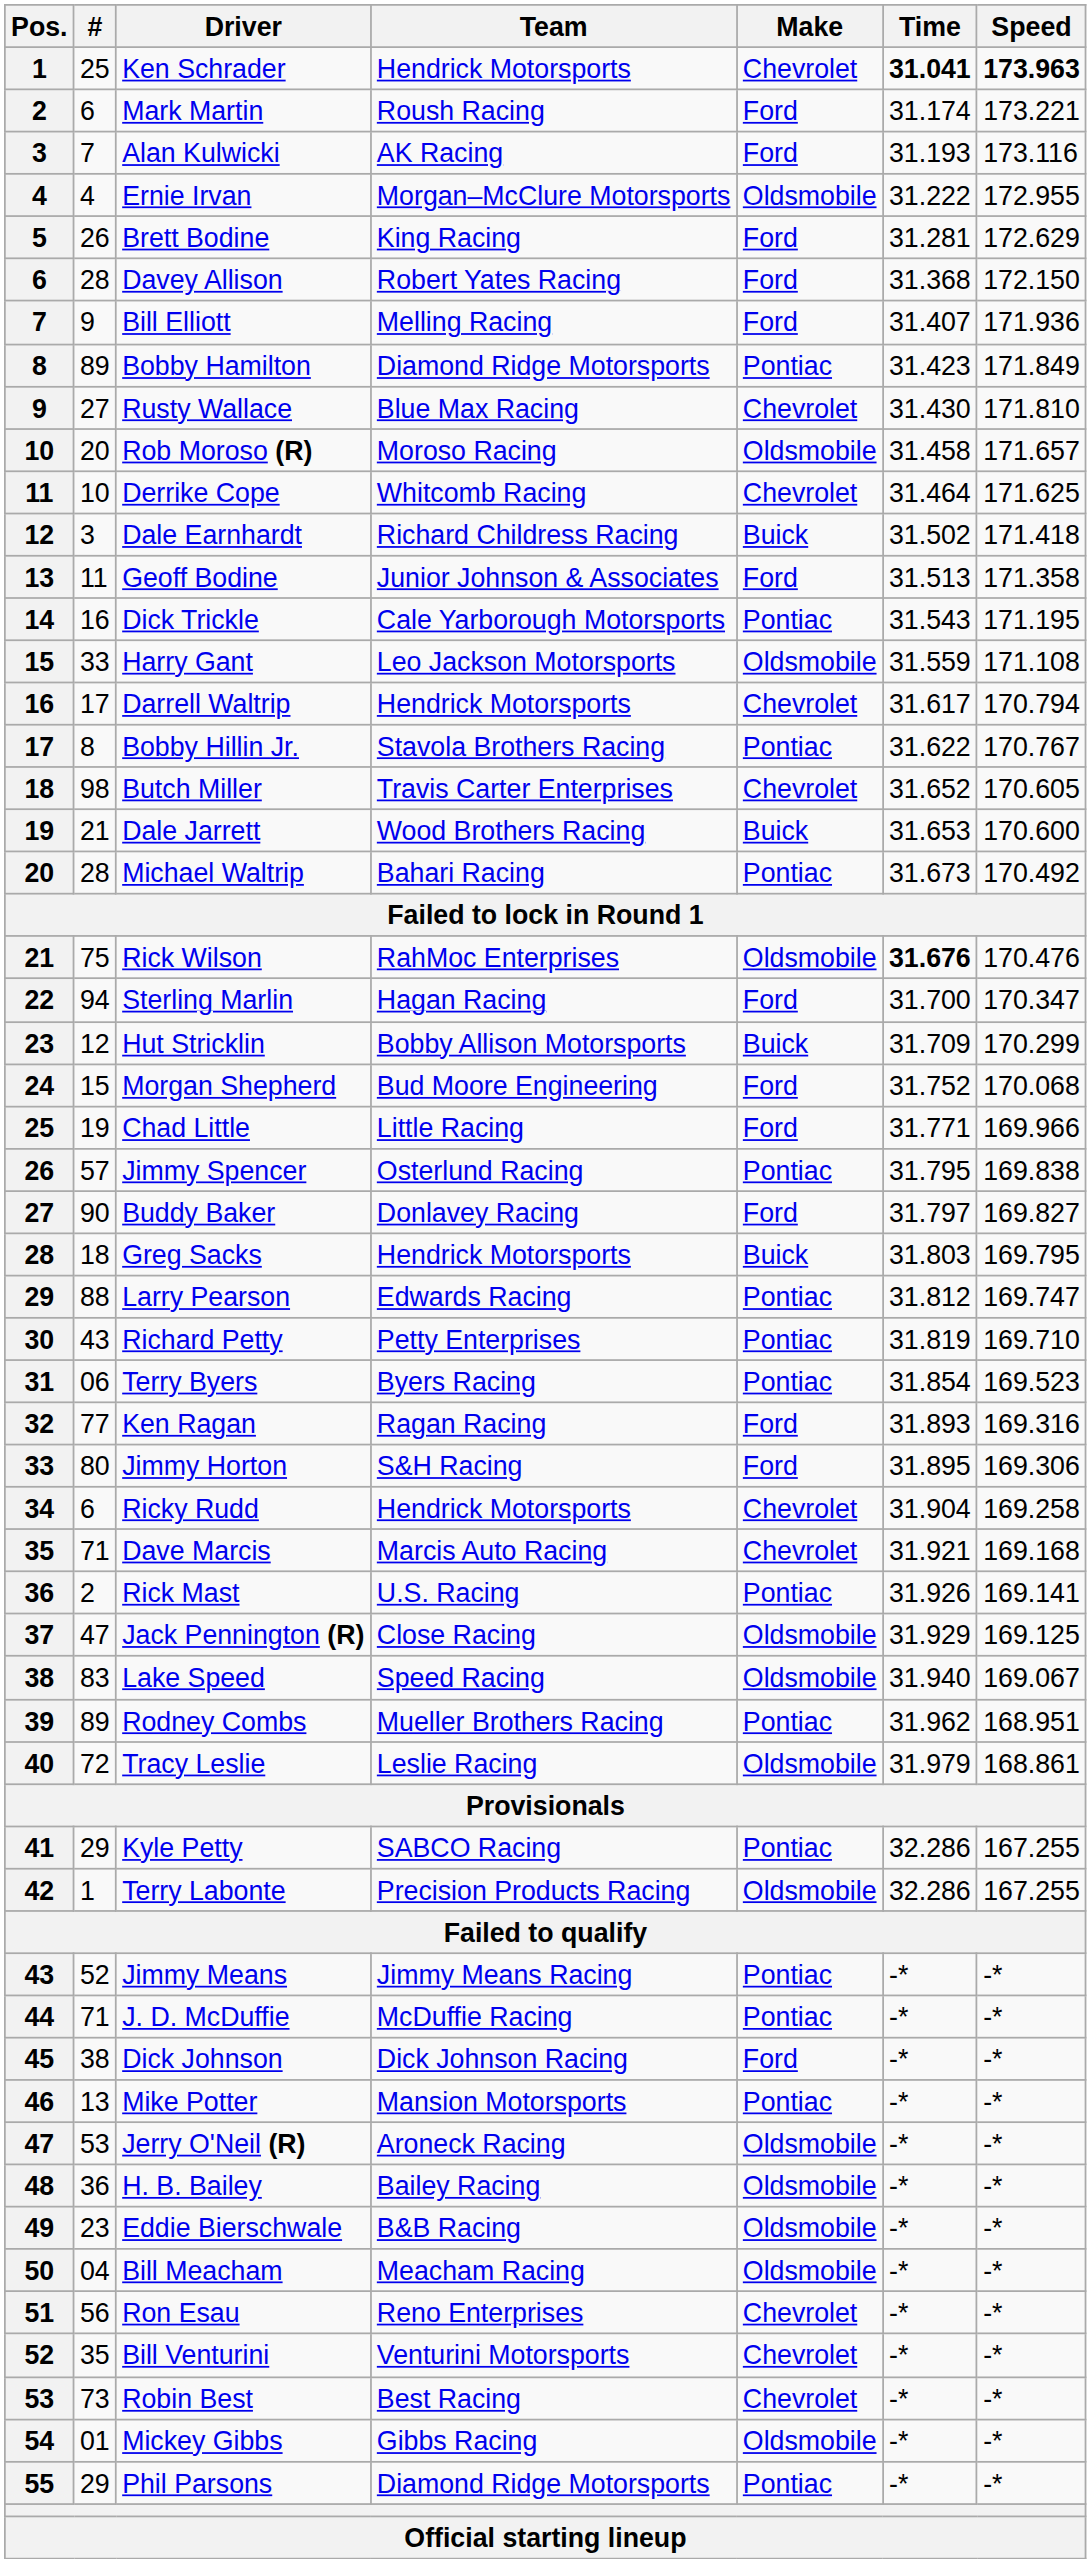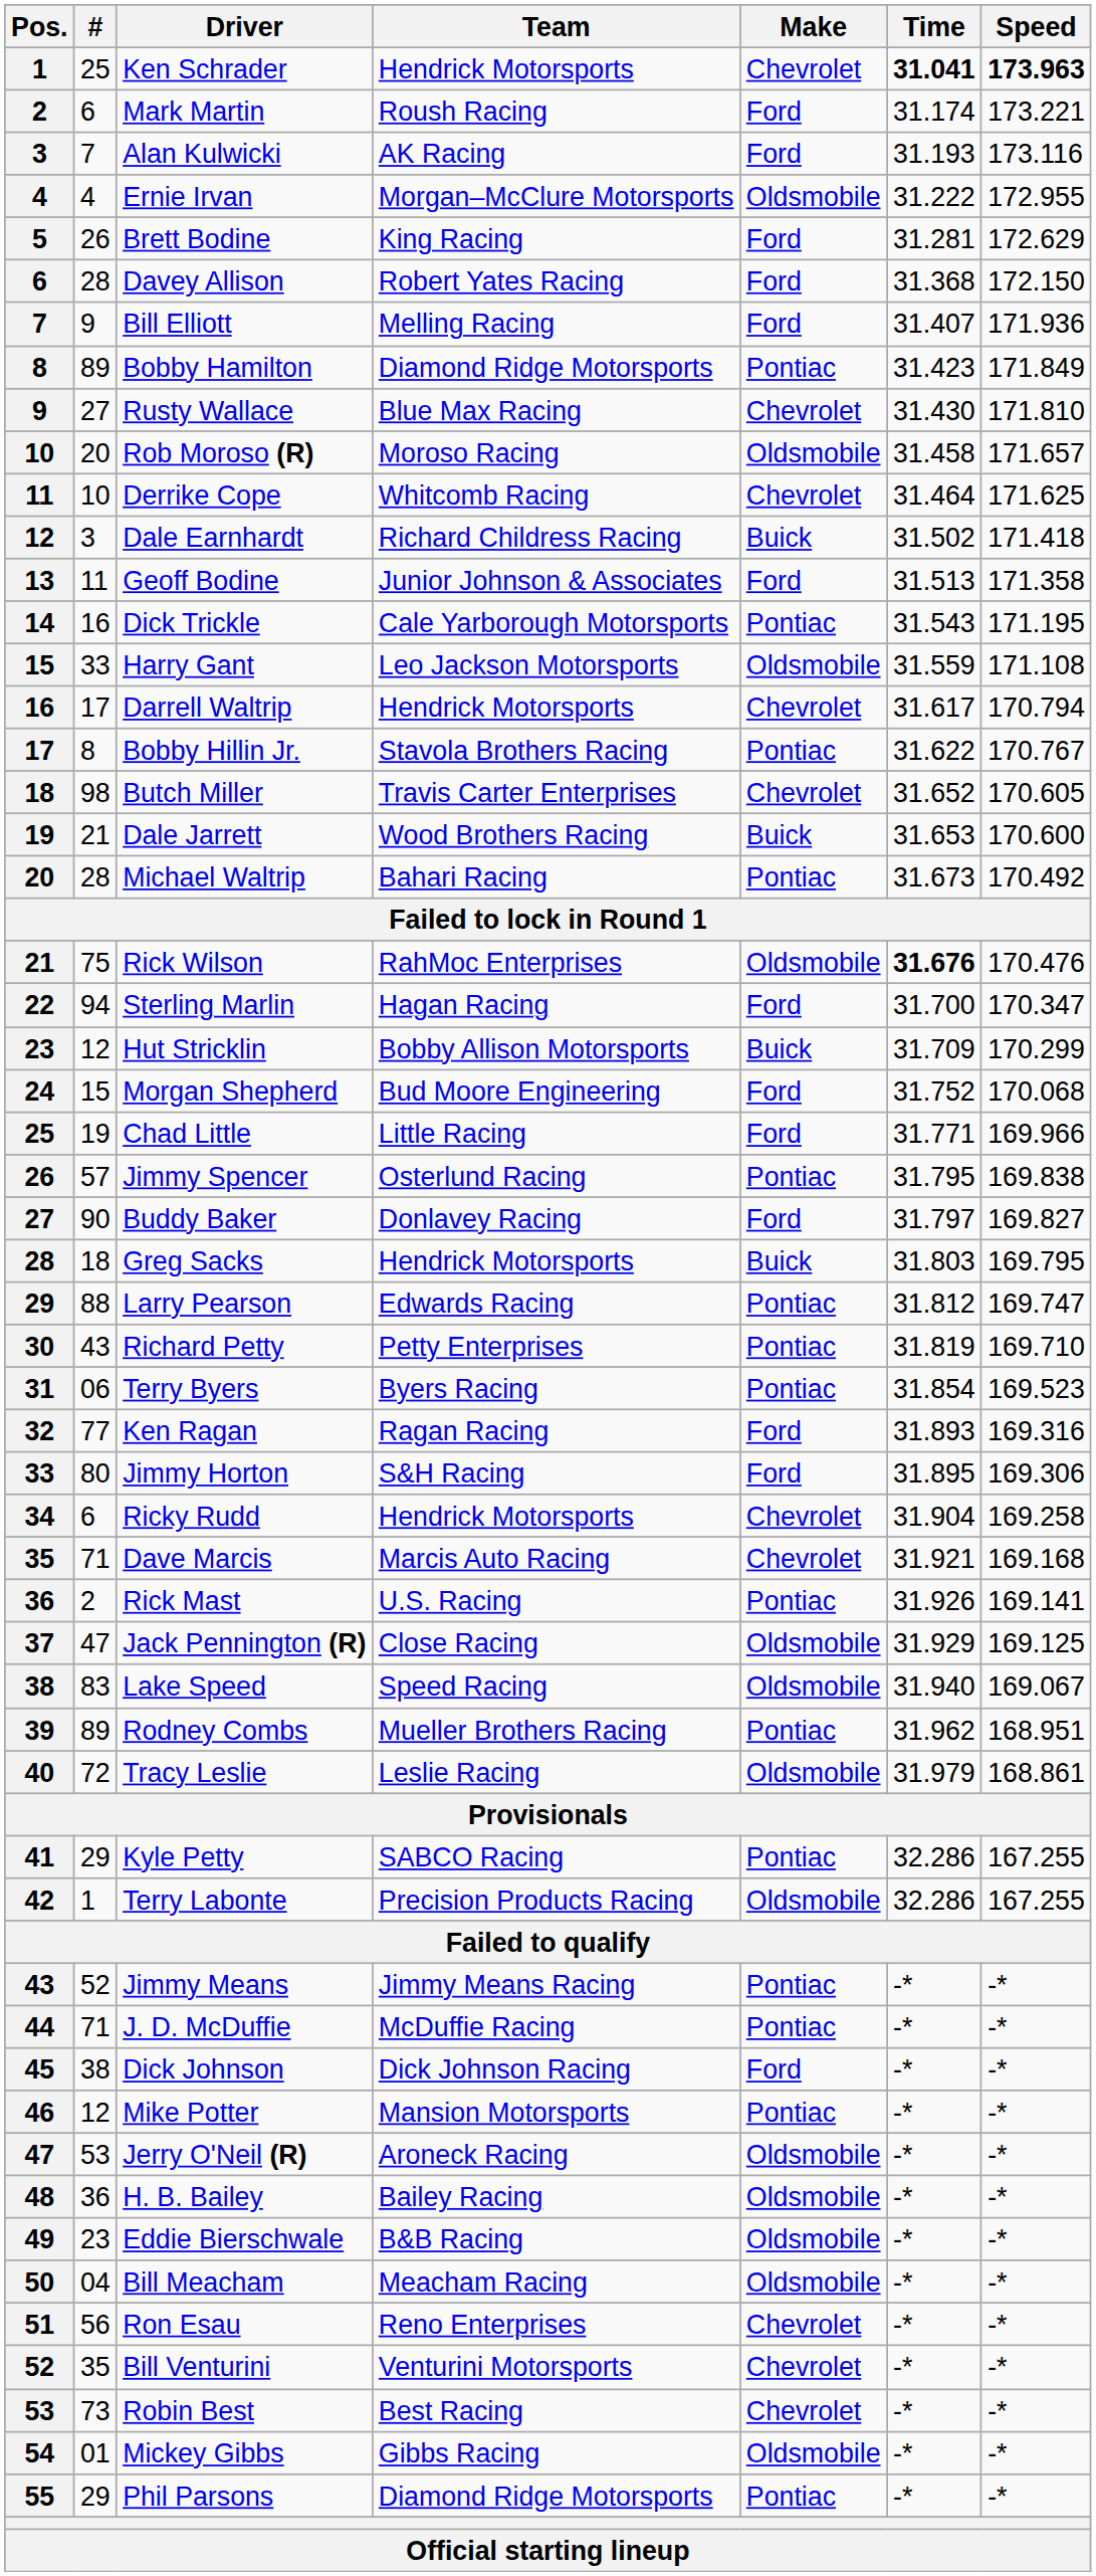Mike Potter | #: 13 -> 12
